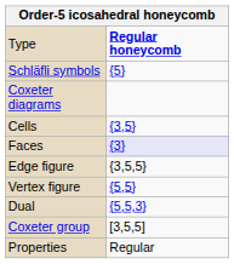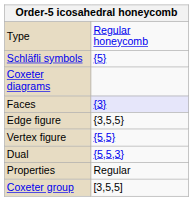Type | column 2: bold -> normal
- row: Cells | {3,5}
rows swapped: Coxeter group <-> Properties
